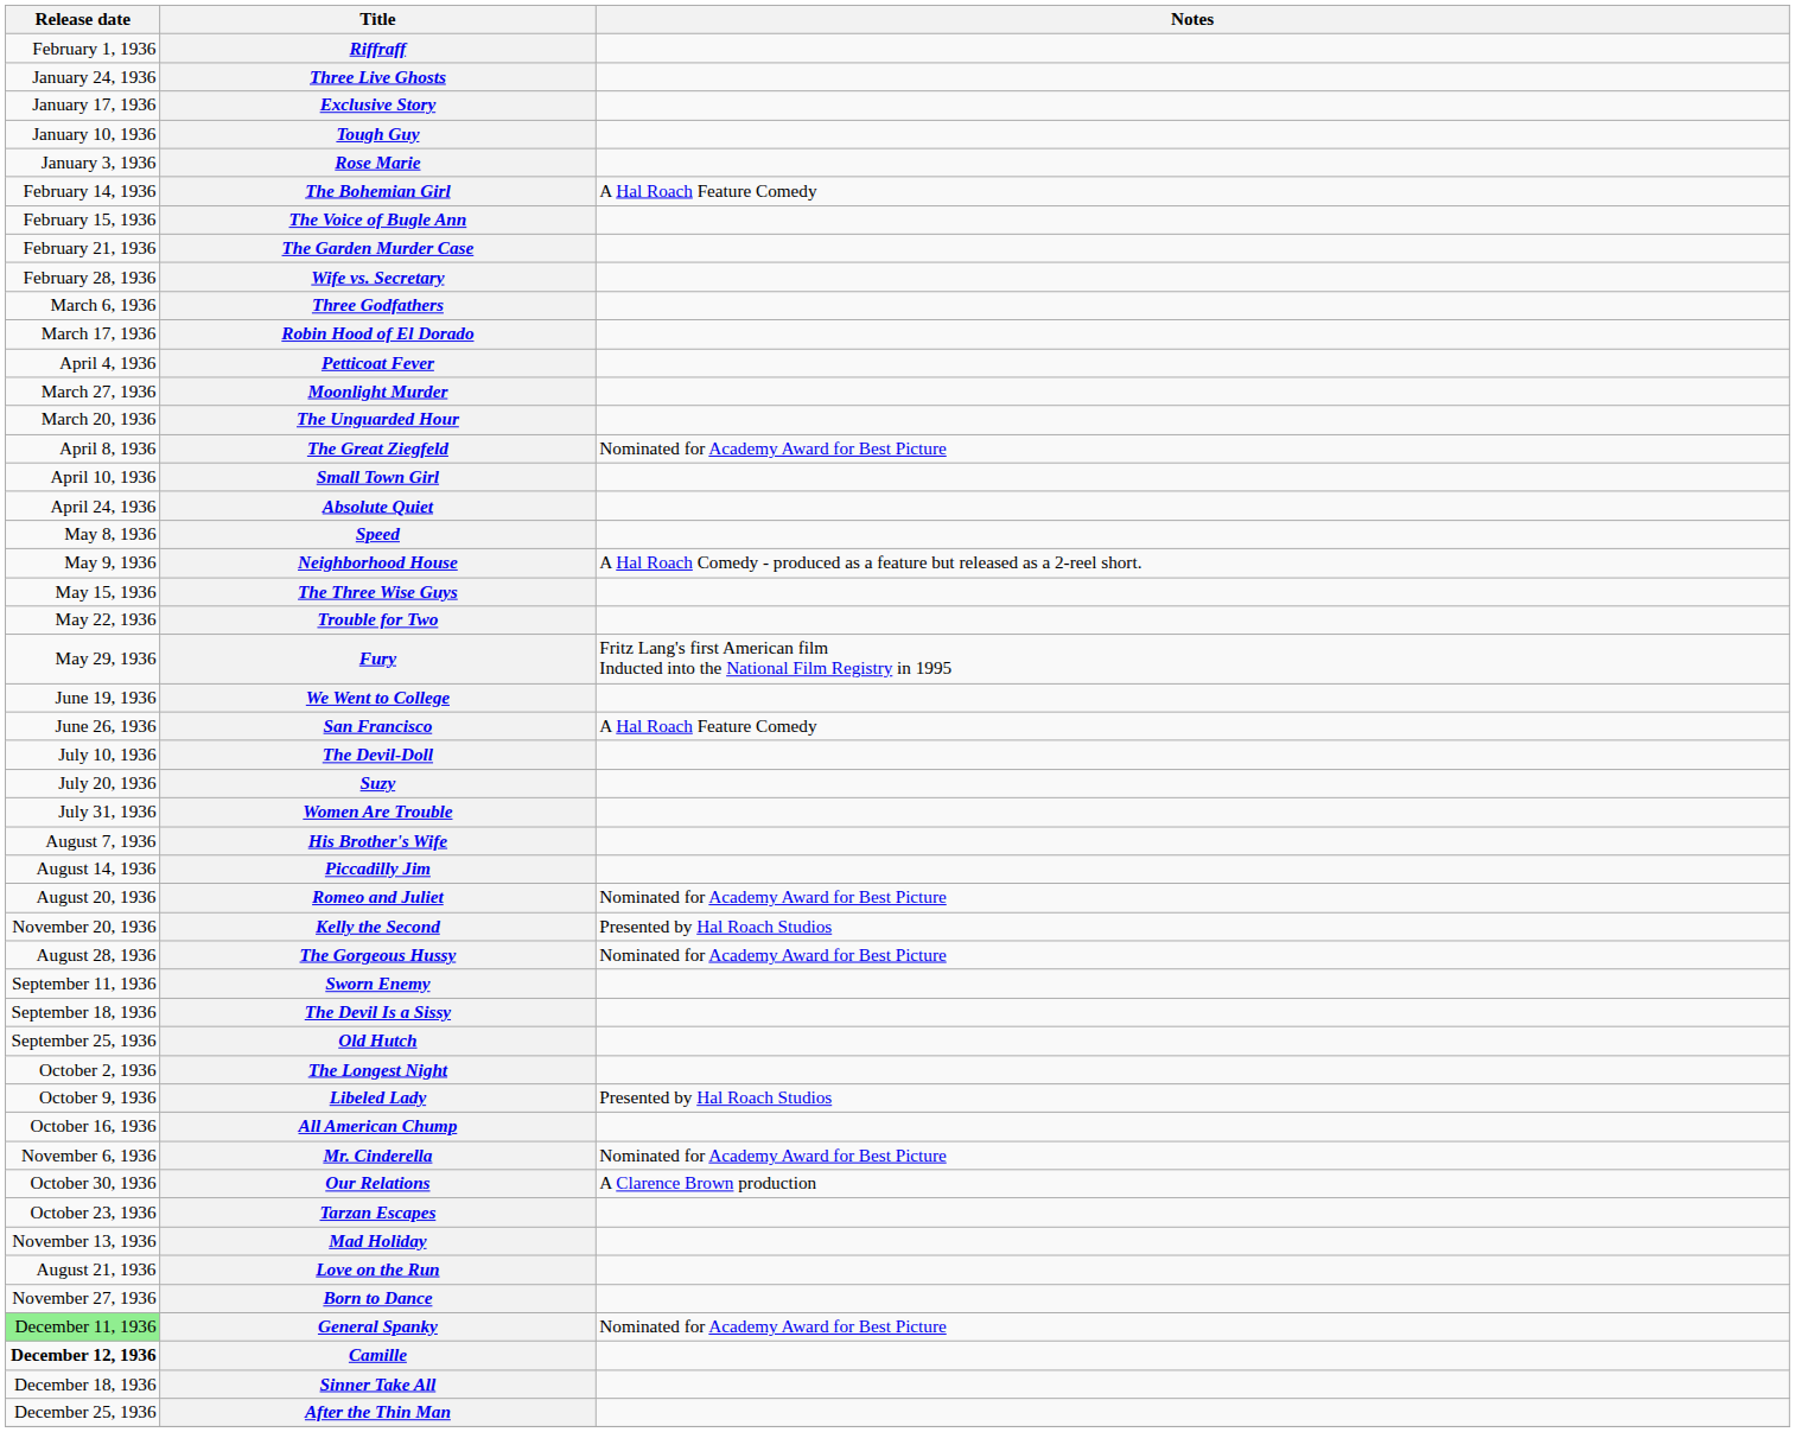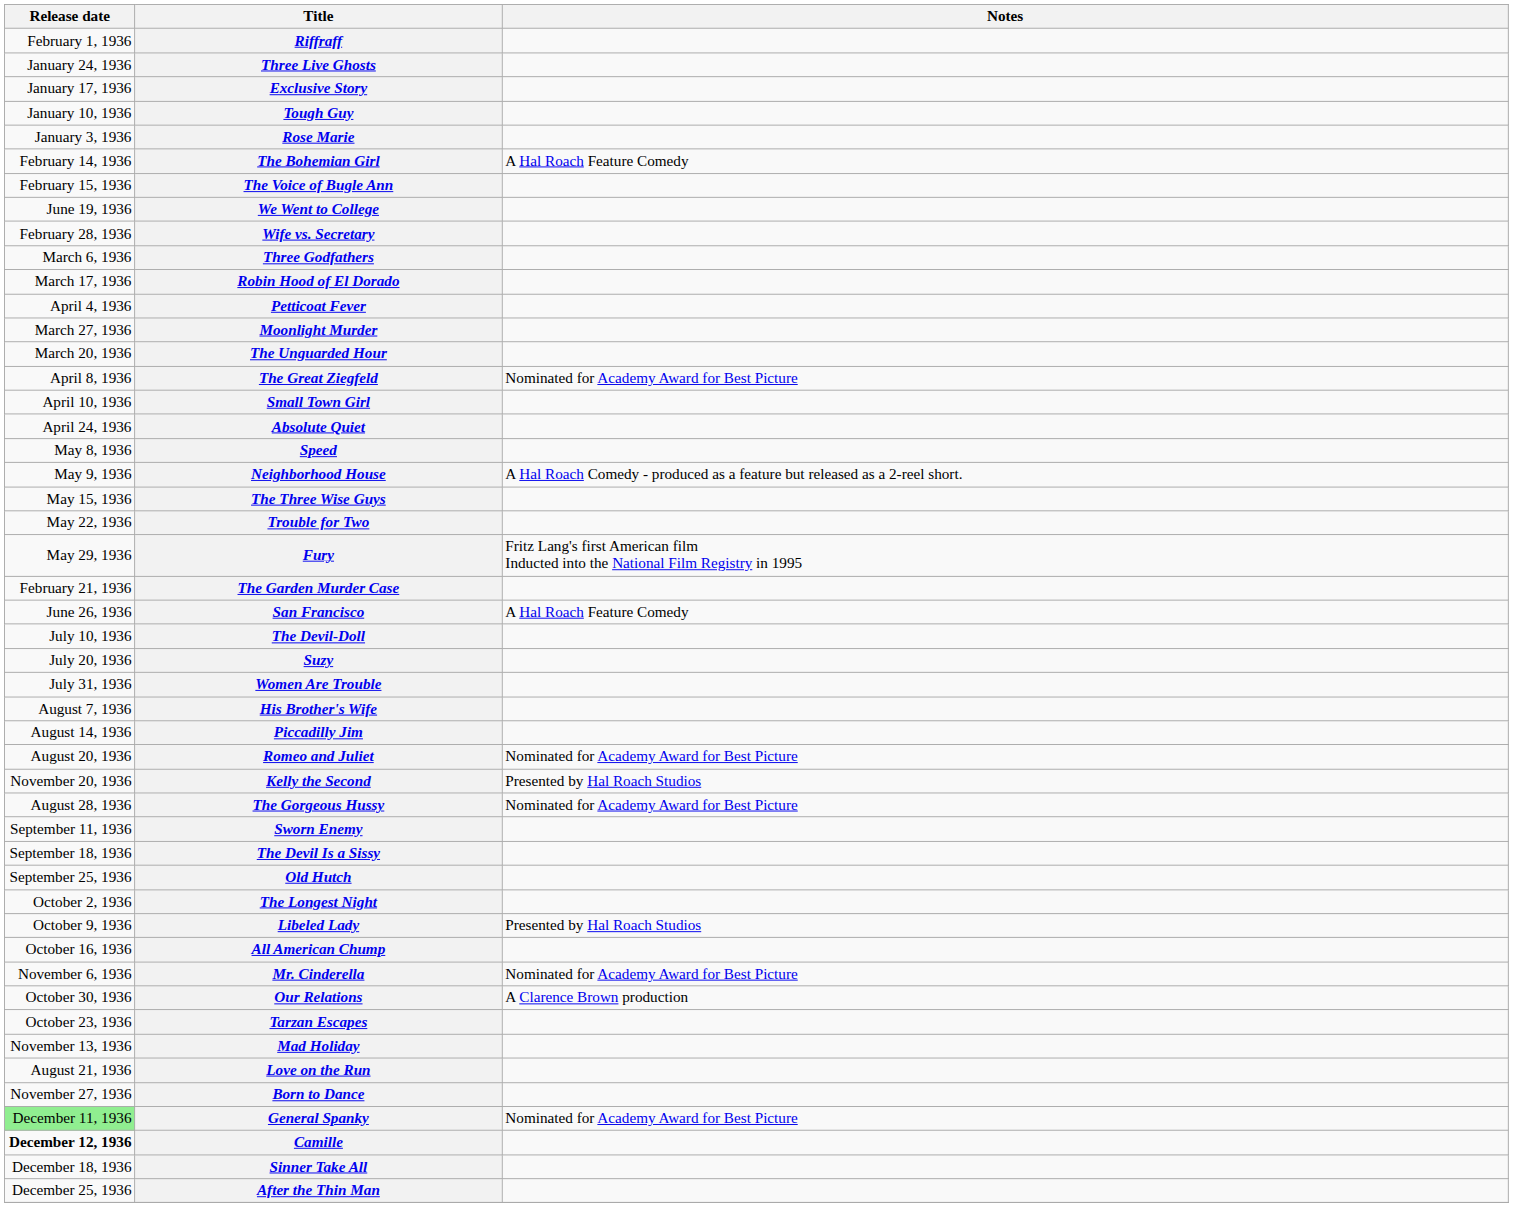rows swapped: The Garden Murder Case <-> We Went to College
